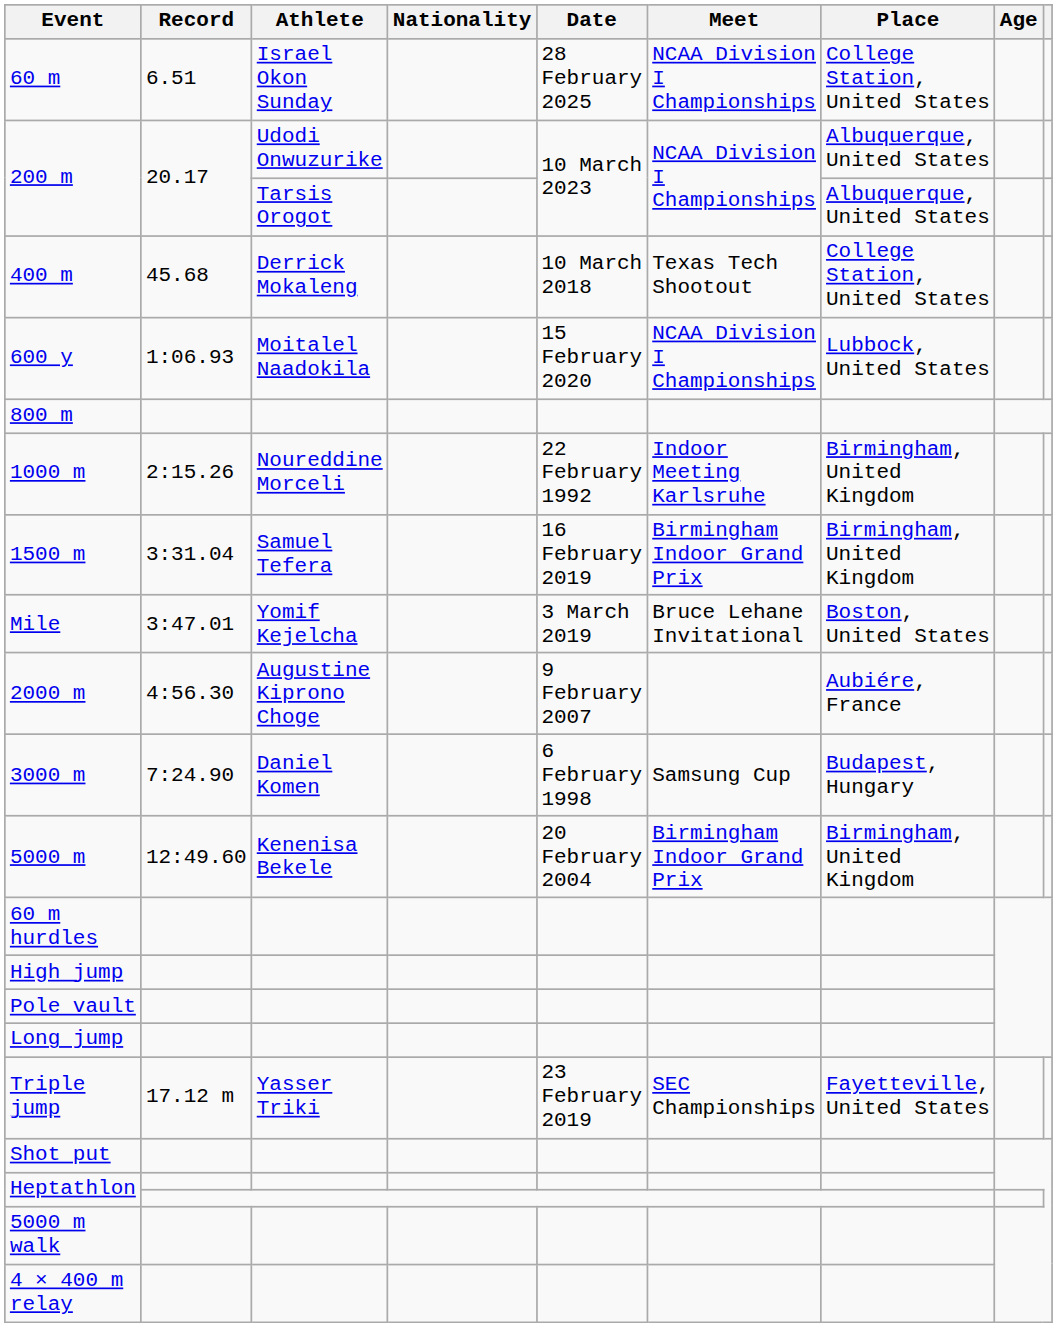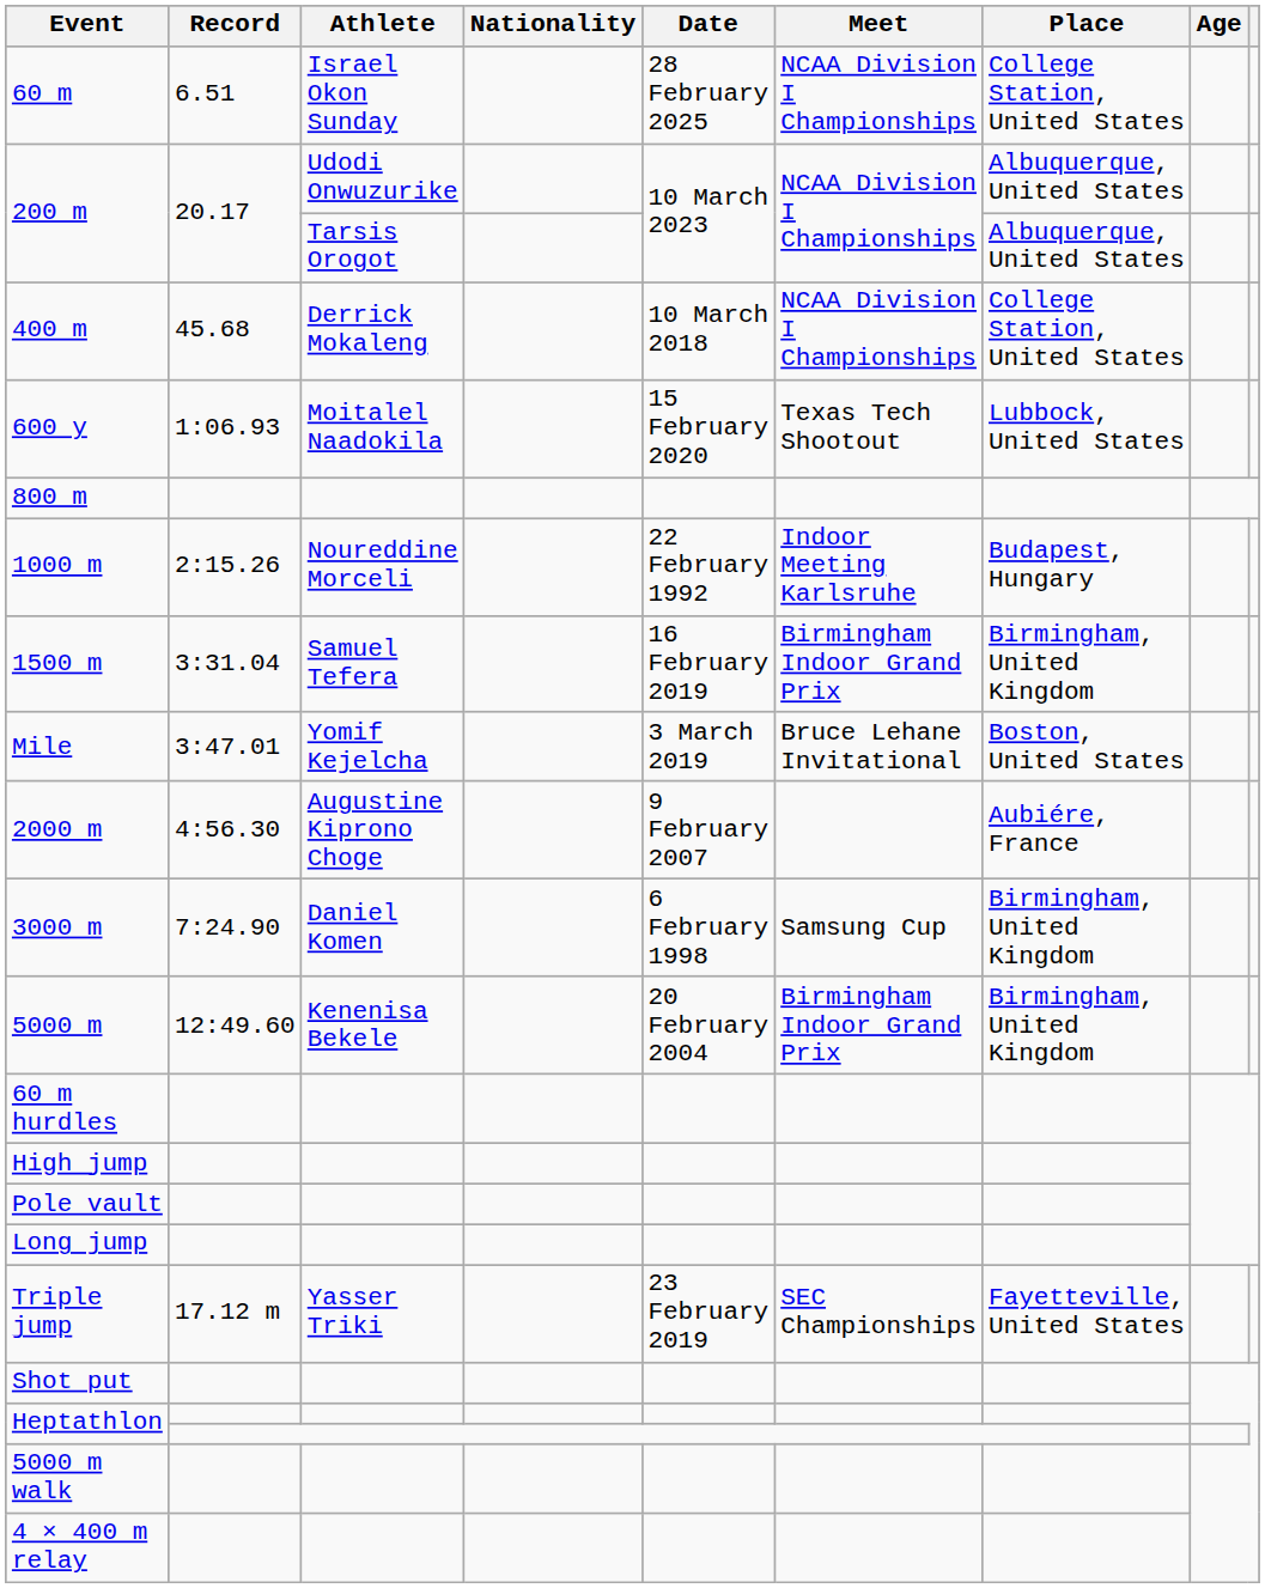400 m | Meet: Texas Tech Shootout -> NCAA Division I Championships
600 y | Meet: NCAA Division I Championships -> Texas Tech Shootout
1000 m | Place: Birmingham, United Kingdom -> Budapest, Hungary
3000 m | Place: Budapest, Hungary -> Birmingham, United Kingdom
